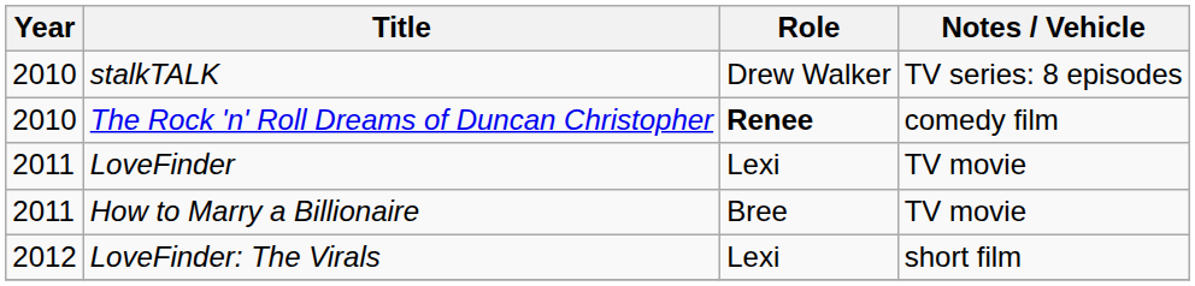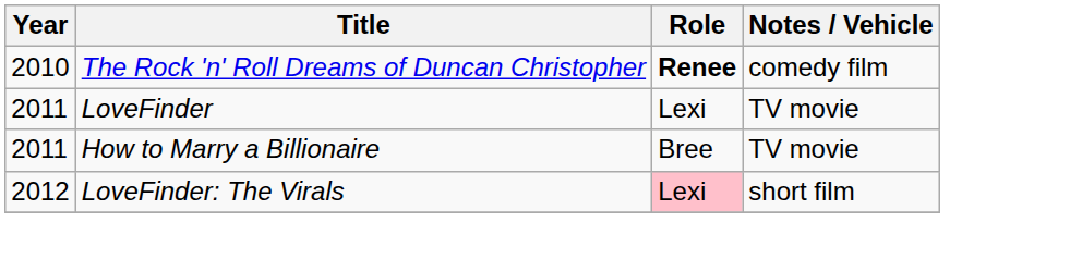- row: 2010 | stalkTALK | Drew Walker | TV series: 8 episodes
LoveFinder: The Virals | Role: no background -> pink background
